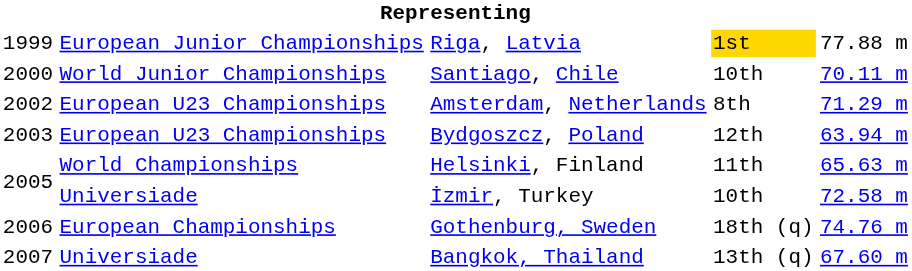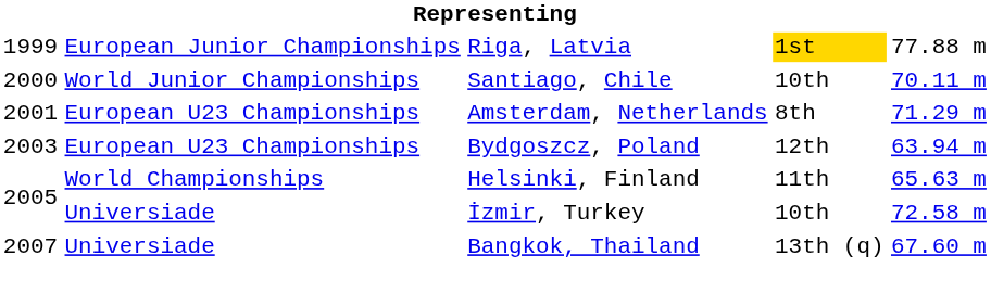Amsterdam, Netherlands | column 1: 2002 -> 2001
- row: 2006 | European Championships | Gothenburg, Sweden | 18th (q) | 74.76 m
